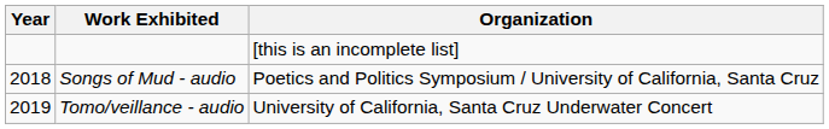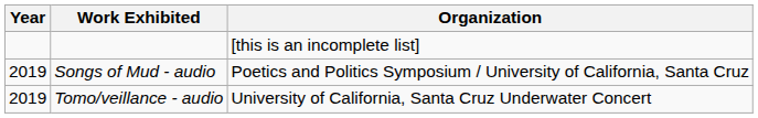Songs of Mud - audio | Year: 2018 -> 2019
